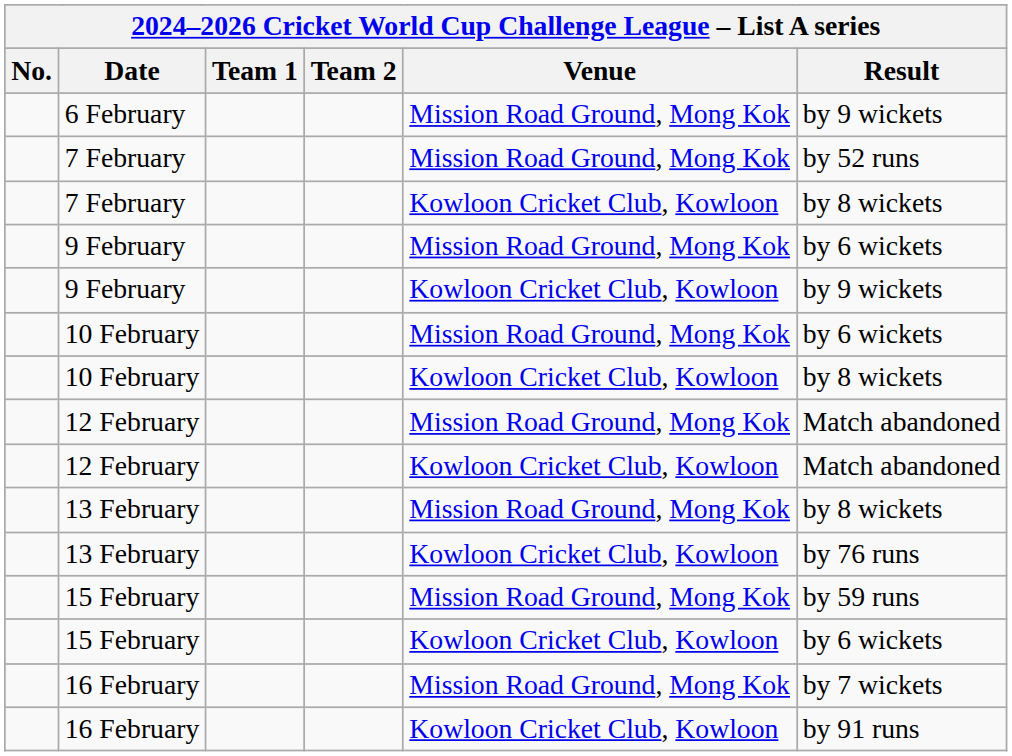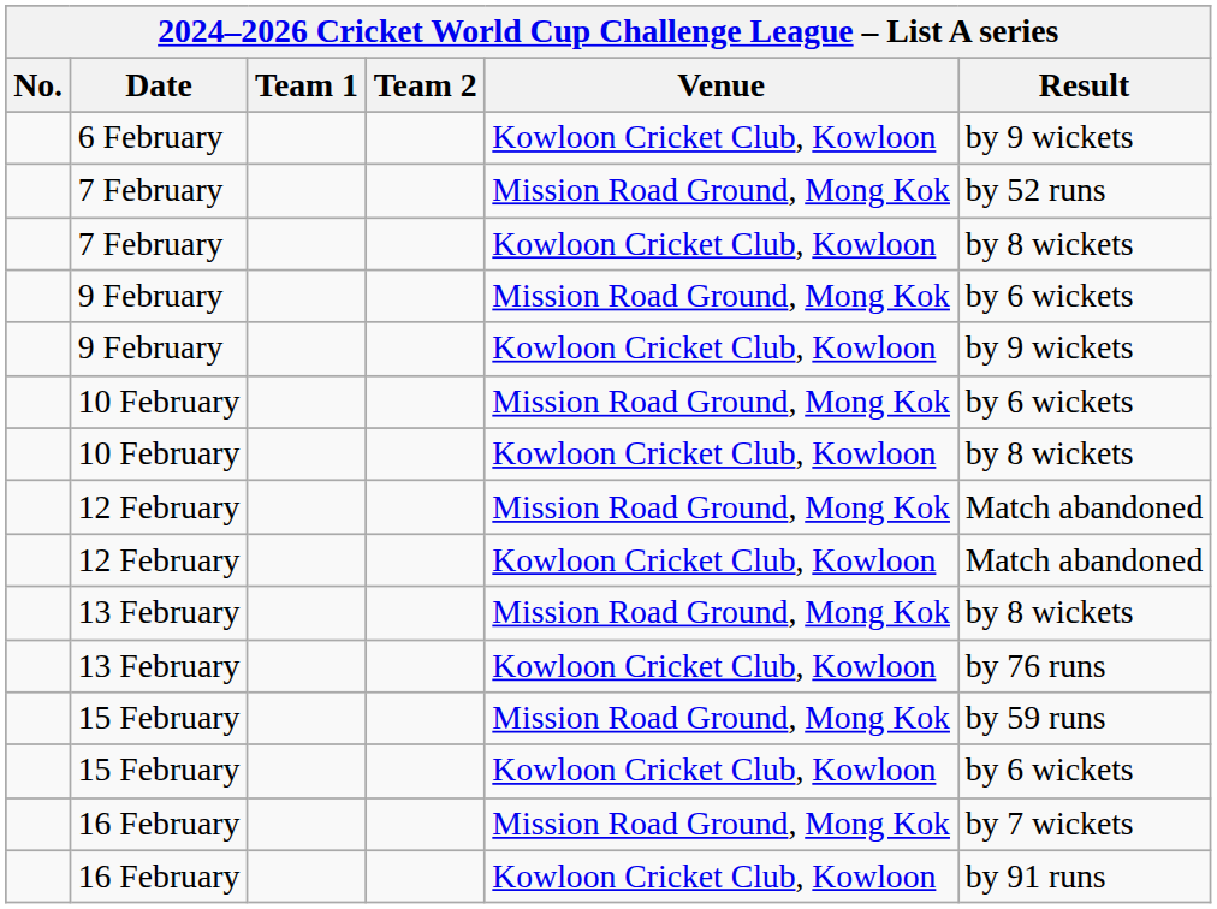6 February | Venue: Mission Road Ground, Mong Kok -> Kowloon Cricket Club, Kowloon
